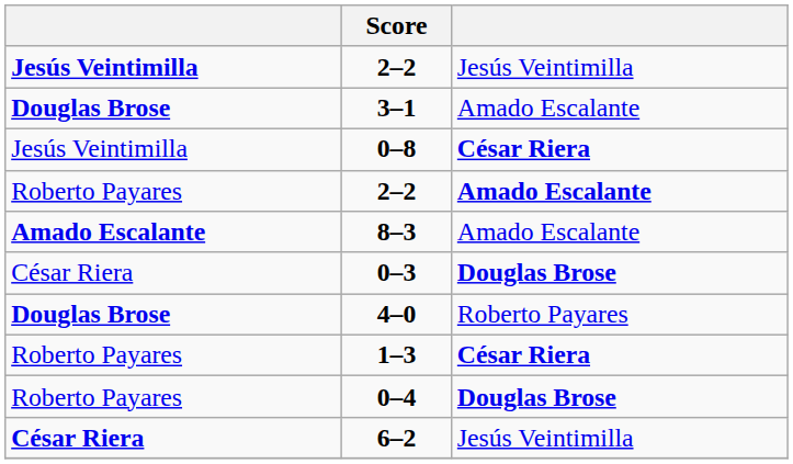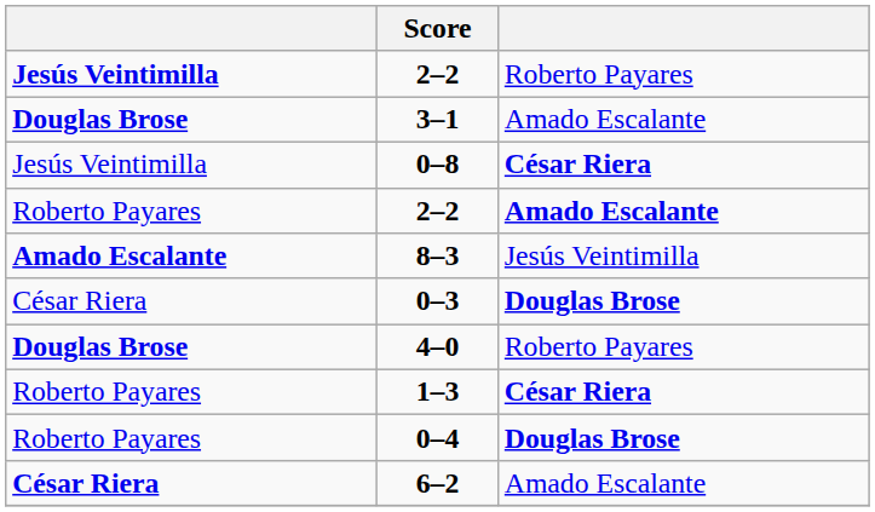Jesús Veintimilla / 2–2 | column 3: Jesús Veintimilla -> Roberto Payares
8–3 | column 3: Amado Escalante -> Jesús Veintimilla
6–2 | column 3: Jesús Veintimilla -> Amado Escalante
